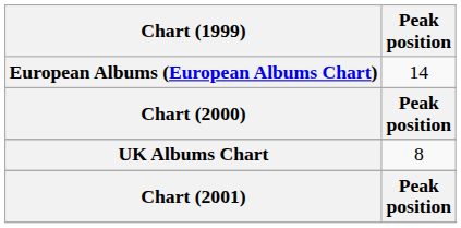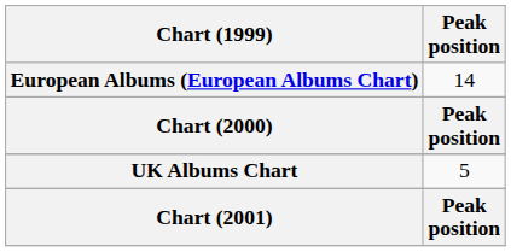UK Albums Chart | Peak position: 8 -> 5
